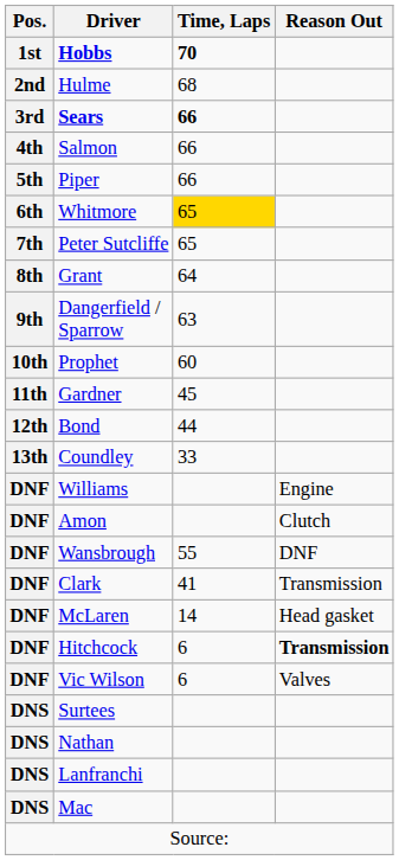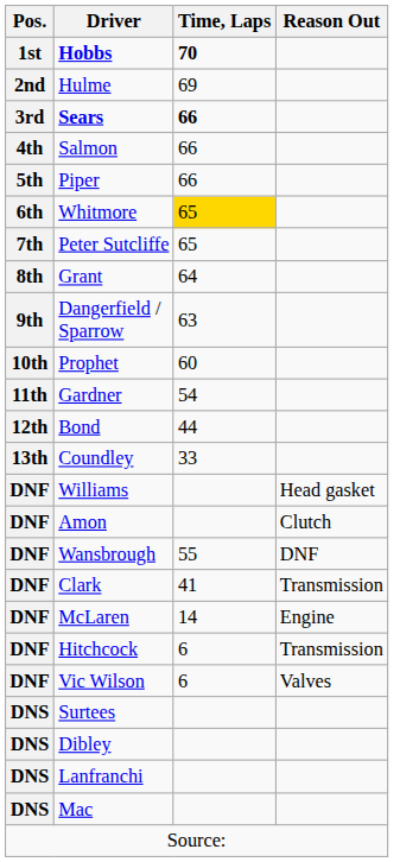Hulme | Time, Laps: 68 -> 69
Gardner | Time, Laps: 45 -> 54
Williams | Reason Out: Engine -> Head gasket
McLaren | Reason Out: Head gasket -> Engine
Hitchcock | Reason Out: bold -> normal
+ row: DNS | Dibley
- row: DNS | Nathan
